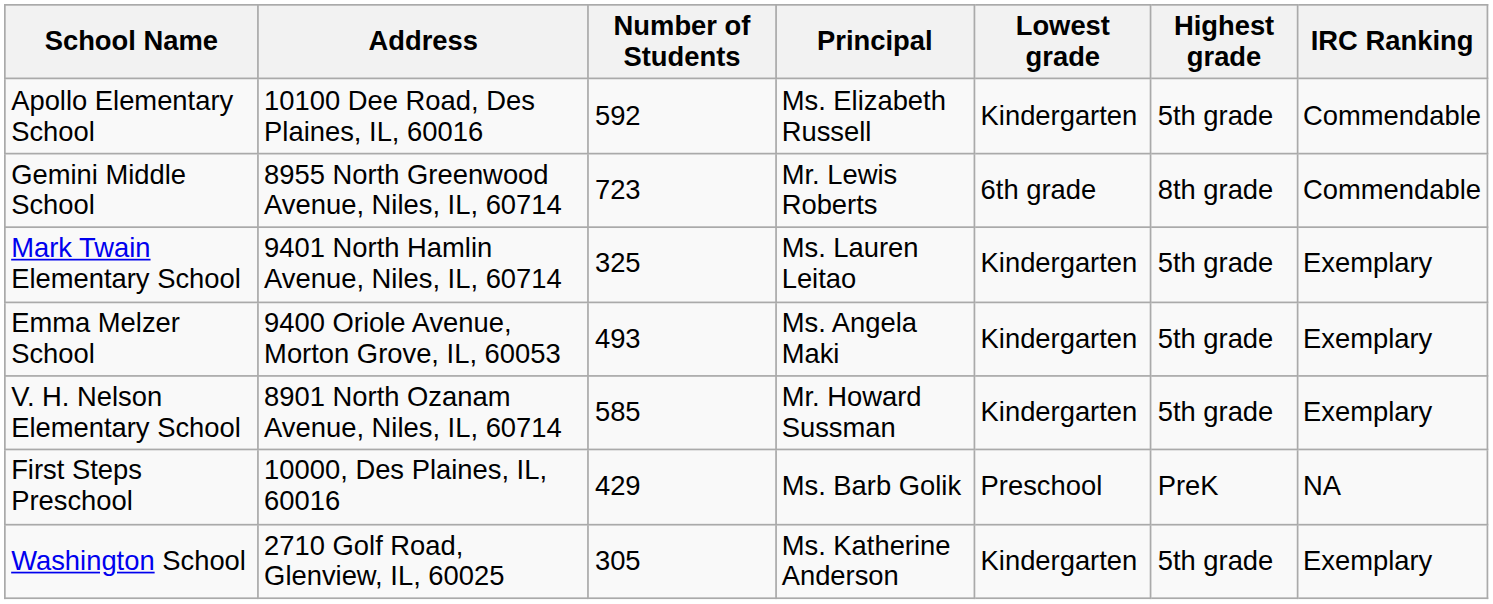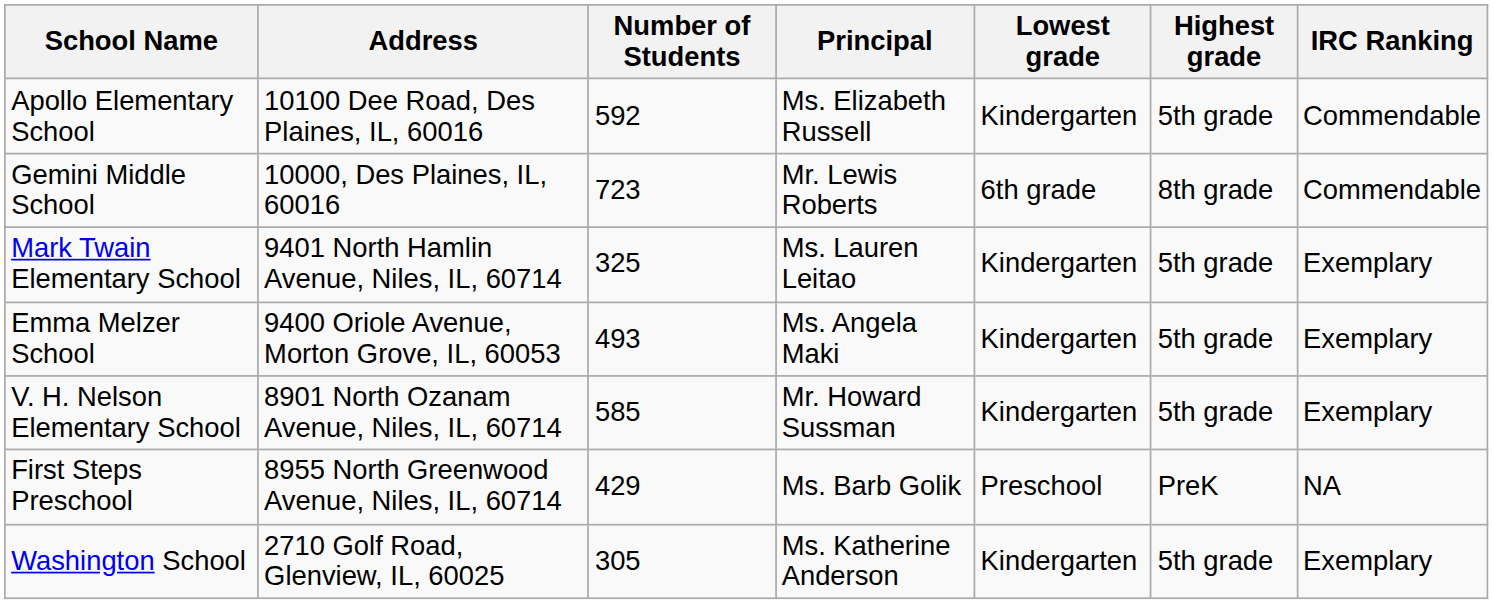Gemini Middle School | Address: 8955 North Greenwood Avenue, Niles, IL, 60714 -> 10000, Des Plaines, IL, 60016
First Steps Preschool | Address: 10000, Des Plaines, IL, 60016 -> 8955 North Greenwood Avenue, Niles, IL, 60714
